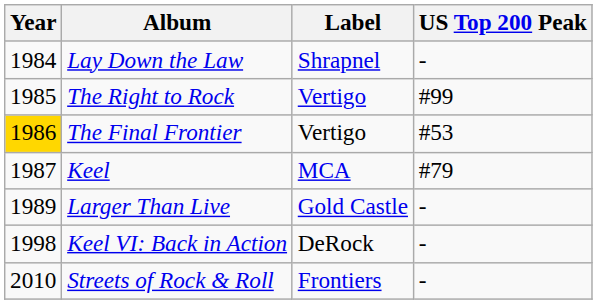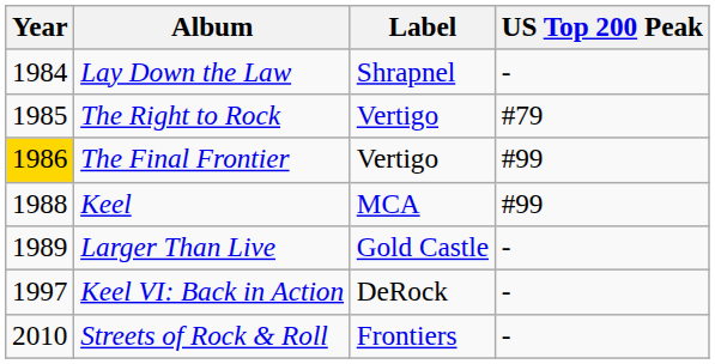The Right to Rock | US Top 200 Peak: #99 -> #79
The Final Frontier | US Top 200 Peak: #53 -> #99
Keel | Year: 1987 -> 1988
Keel | US Top 200 Peak: #79 -> #99
Keel VI: Back in Action | Year: 1998 -> 1997
